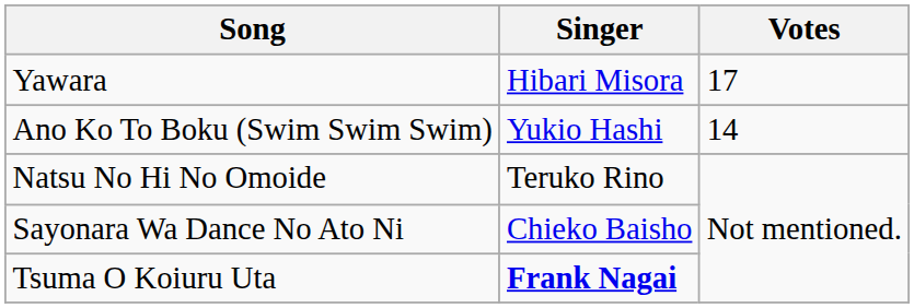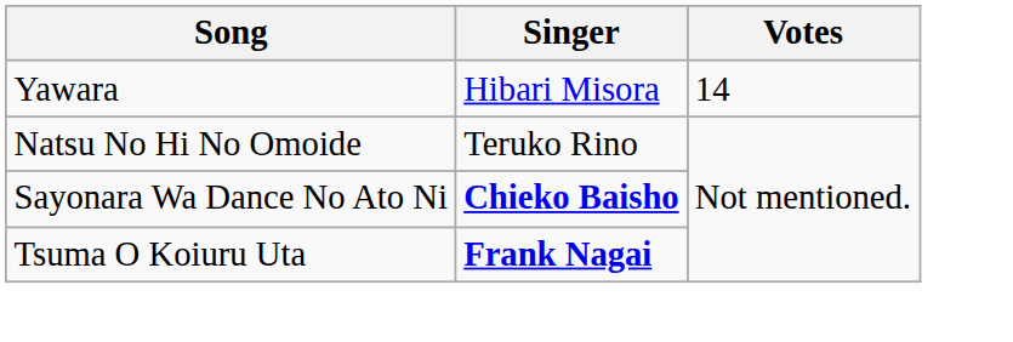Yawara | Votes: 17 -> 14
- row: Ano Ko To Boku (Swim Swim Swim) | Yukio Hashi | 14
Sayonara Wa Dance No Ato Ni | Singer: normal -> bold
